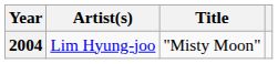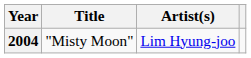columns swapped: Title <-> Artist(s)
